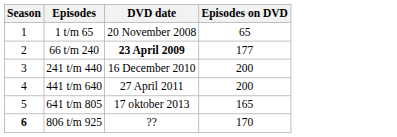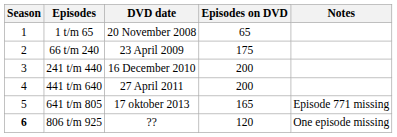+ column: Notes | Episode 771 missing | One episode missing
66 t/m 240 | DVD date: bold -> normal
66 t/m 240 | Episodes on DVD: 177 -> 175
806 t/m 925 | Episodes on DVD: 170 -> 120
